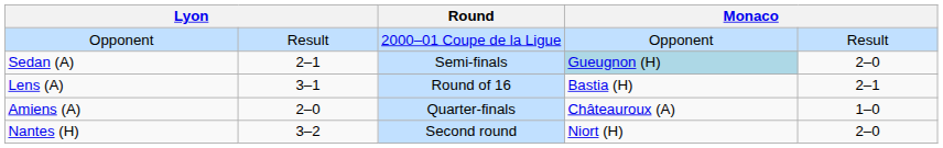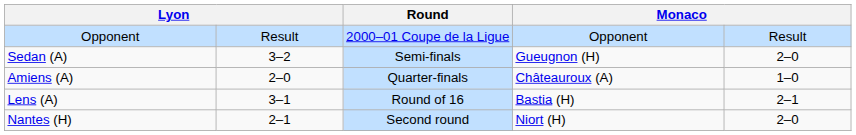Sedan (A) | column 2: 2–1 -> 3–2
Sedan (A) | column 4: lightblue background -> no background
rows swapped: Lens (A) <-> Amiens (A)
Nantes (H) | column 2: 3–2 -> 2–1
